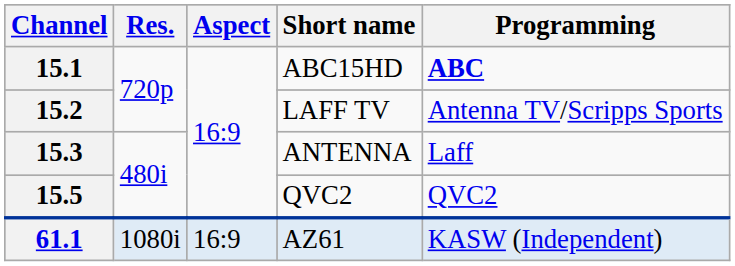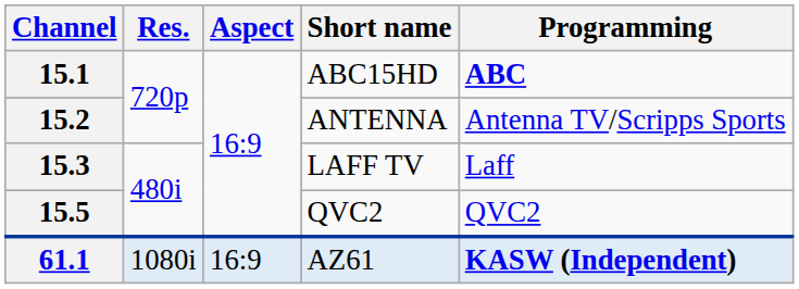15.2 | Short name: LAFF TV -> ANTENNA
15.3 | Short name: ANTENNA -> LAFF TV
61.1 | Programming: normal -> bold
